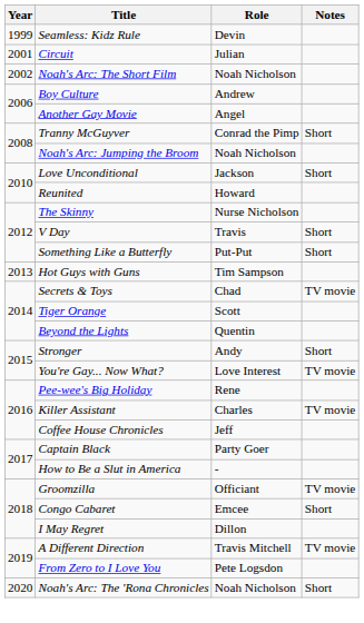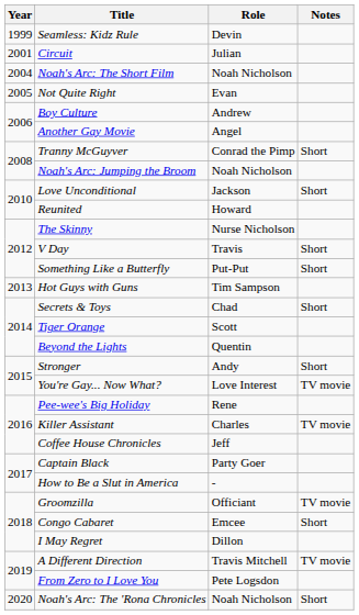Noah's Arc: The Short Film | Year: 2002 -> 2004
+ row: 2005 | Not Quite Right | Evan
Secrets & Toys | Notes: TV movie -> Short
